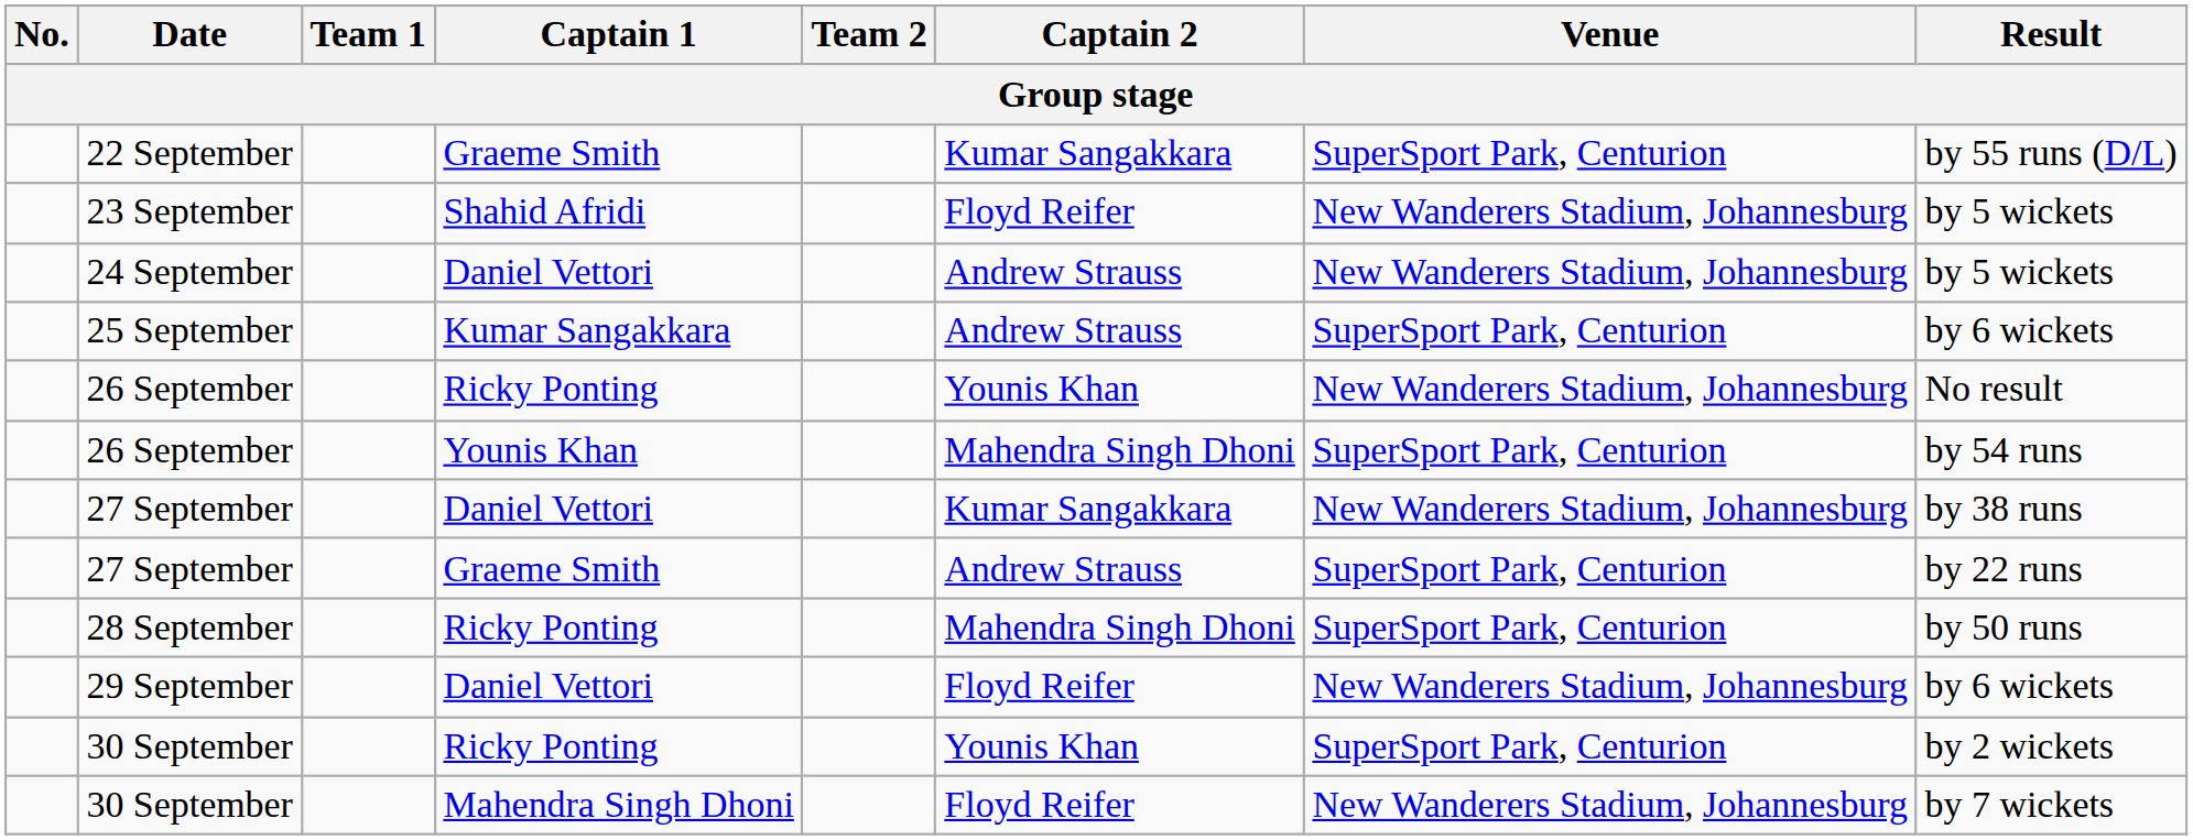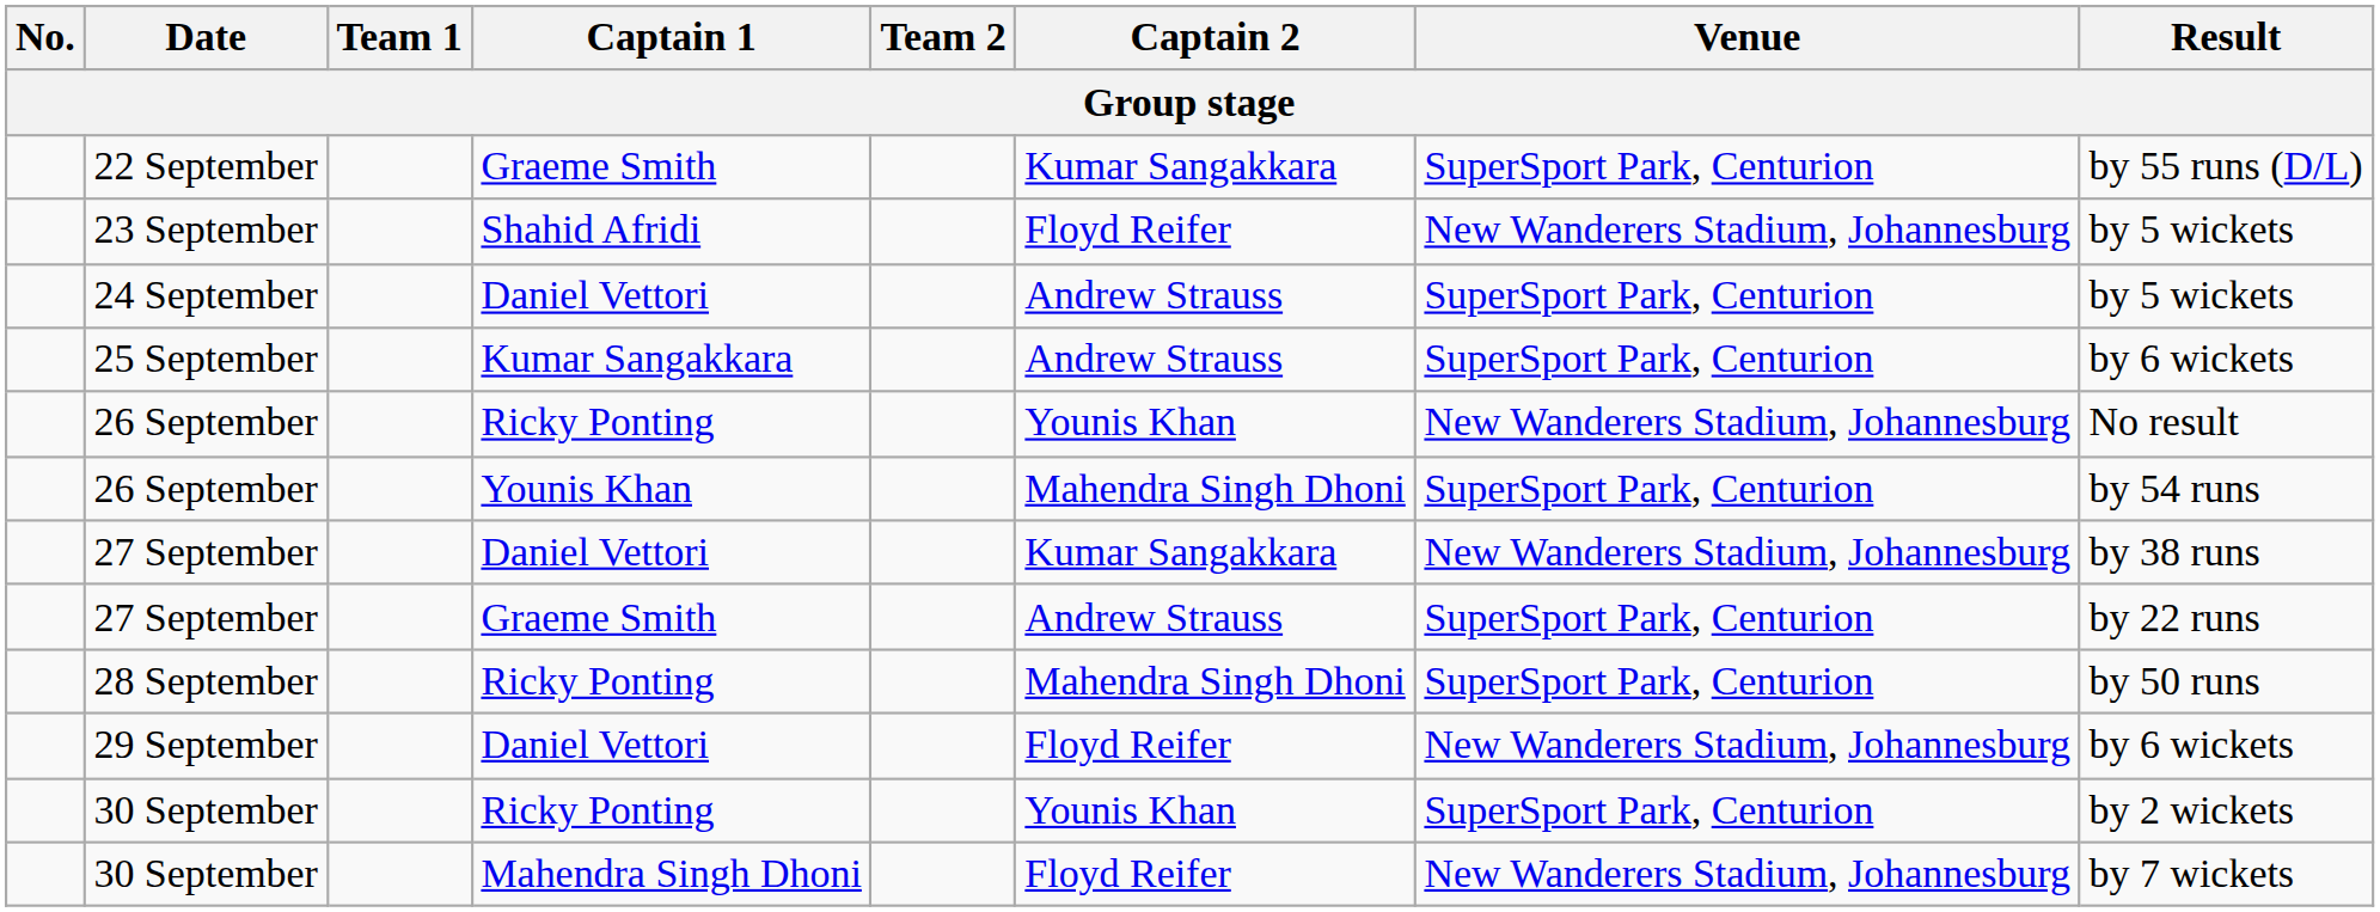24 September | Venue: New Wanderers Stadium, Johannesburg -> SuperSport Park, Centurion
